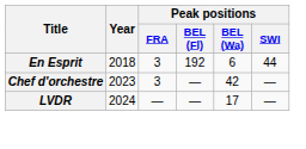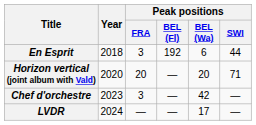+ row: Horizon vertical (joint album with Vald) | 2020 | 20 | — | 20 | 71
